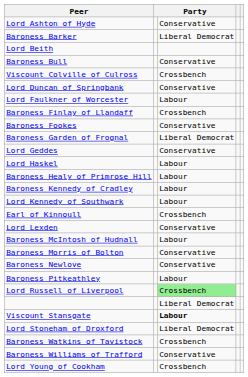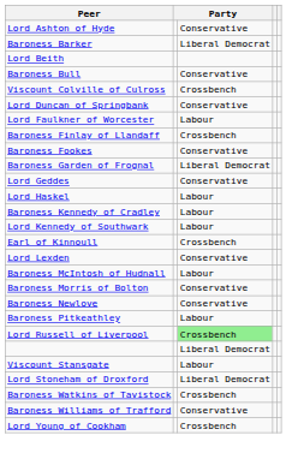- row: Baroness Healy of Primrose Hill | Labour
Viscount Stansgate | column 3: bold -> normal
